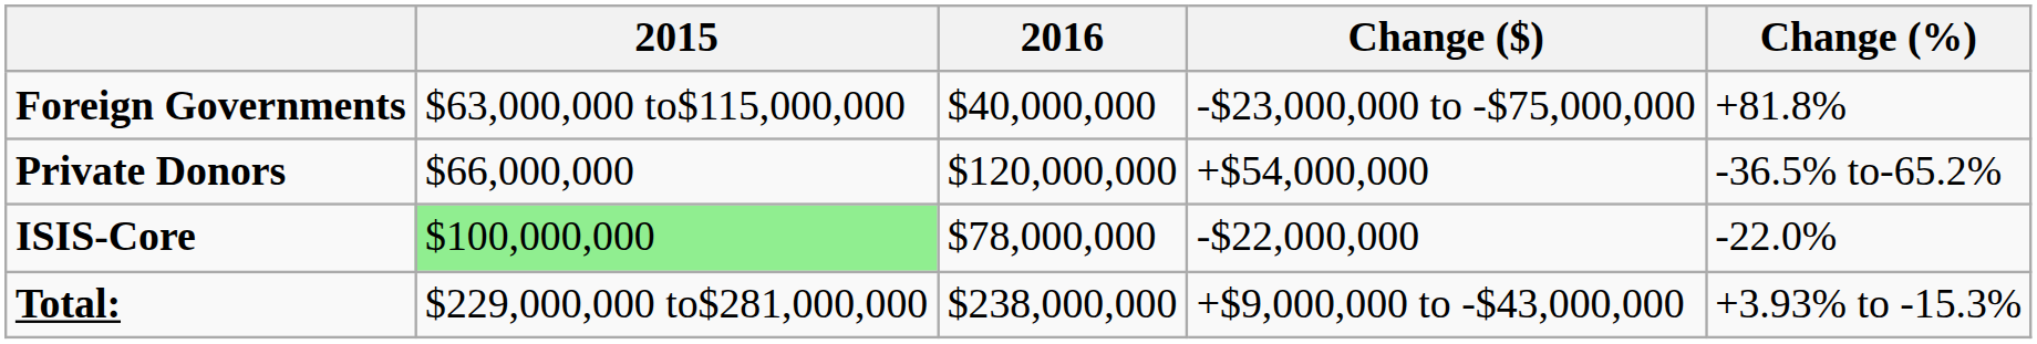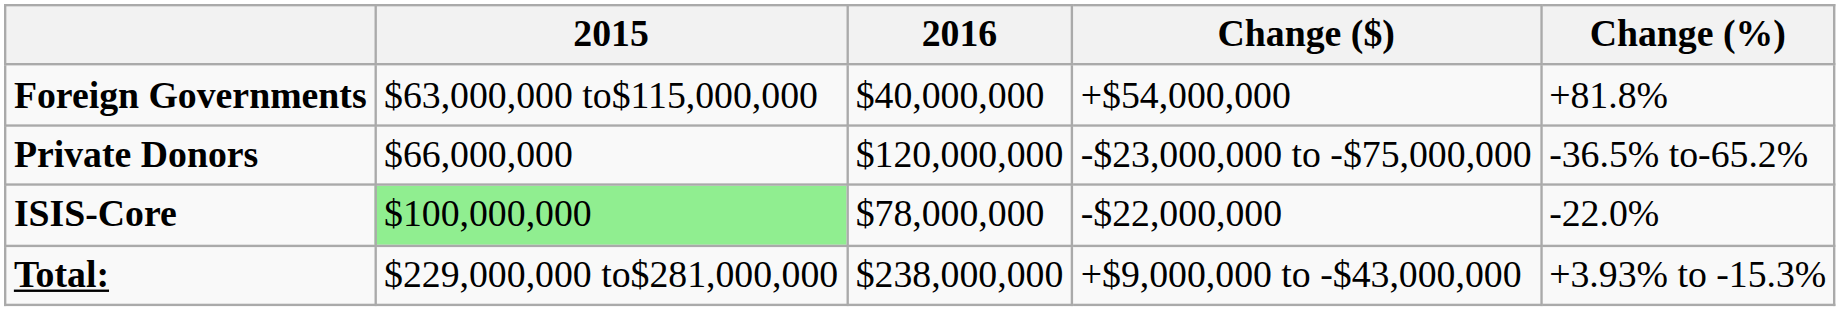Foreign Governments | Change ($): -$23,000,000 to -$75,000,000 -> +$54,000,000
Private Donors | Change ($): +$54,000,000 -> -$23,000,000 to -$75,000,000
